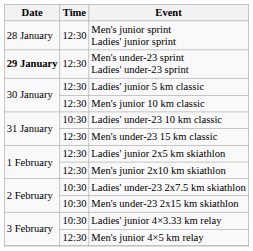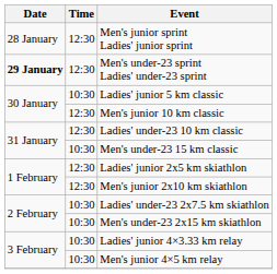Ladies' junior 5 km classic | Time: 12:30 -> 10:30
Ladies' under-23 10 km classic | Time: 10:30 -> 12:30
Men's under-23 15 km classic | Time: 12:30 -> 10:30
Men's junior 4×5 km relay | Time: 12:30 -> 10:30
